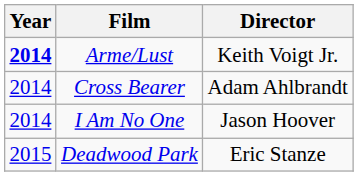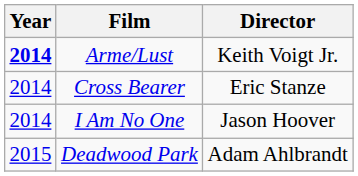Cross Bearer | Director: Adam Ahlbrandt -> Eric Stanze
Deadwood Park | Director: Eric Stanze -> Adam Ahlbrandt
